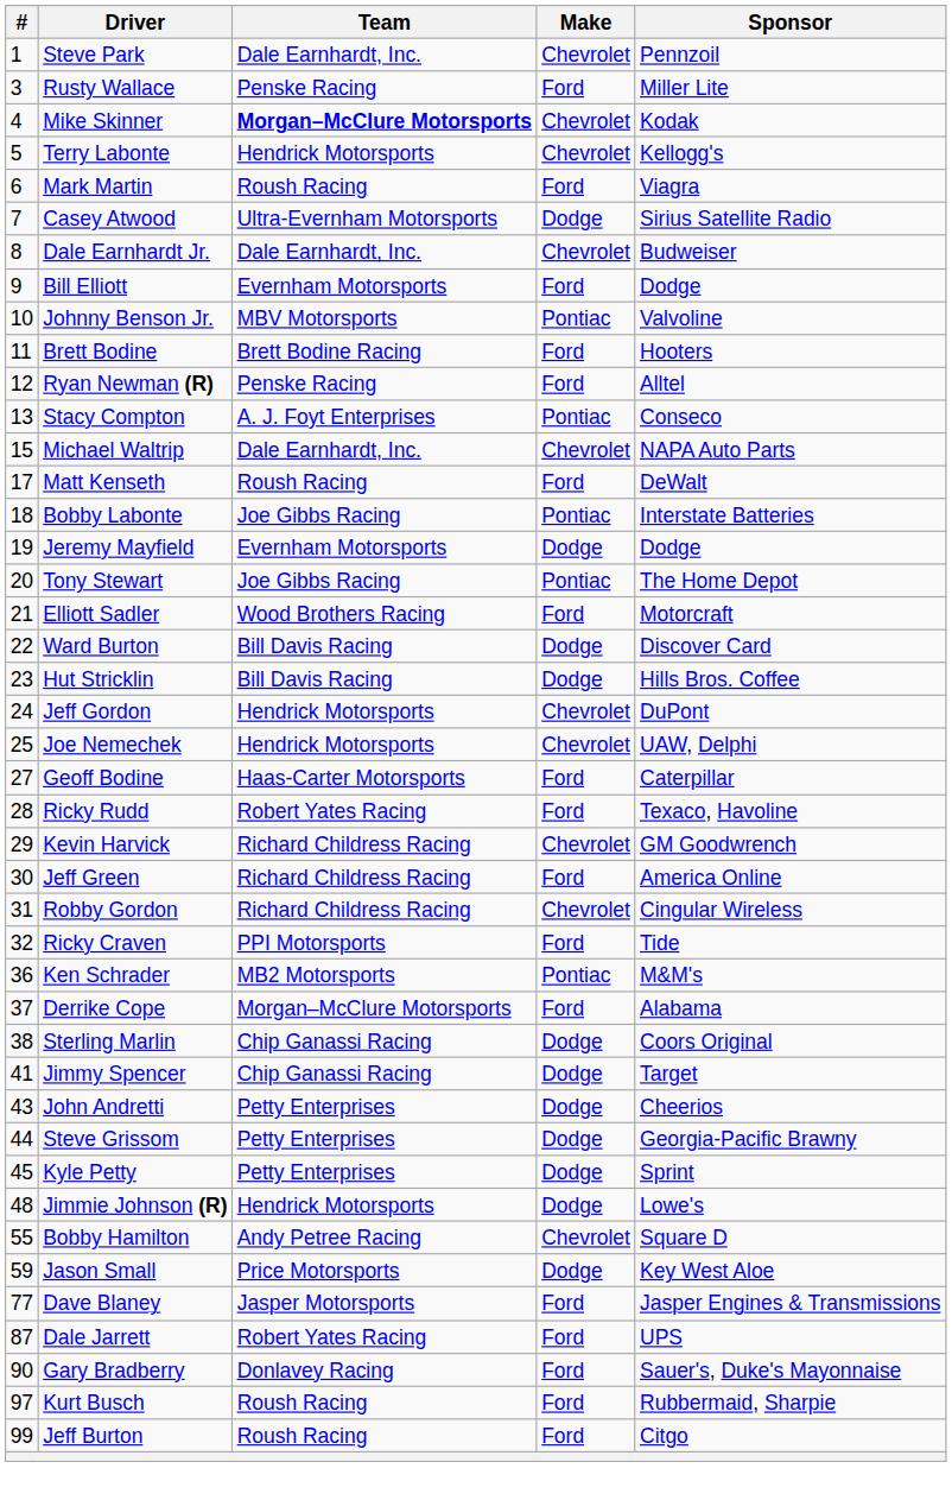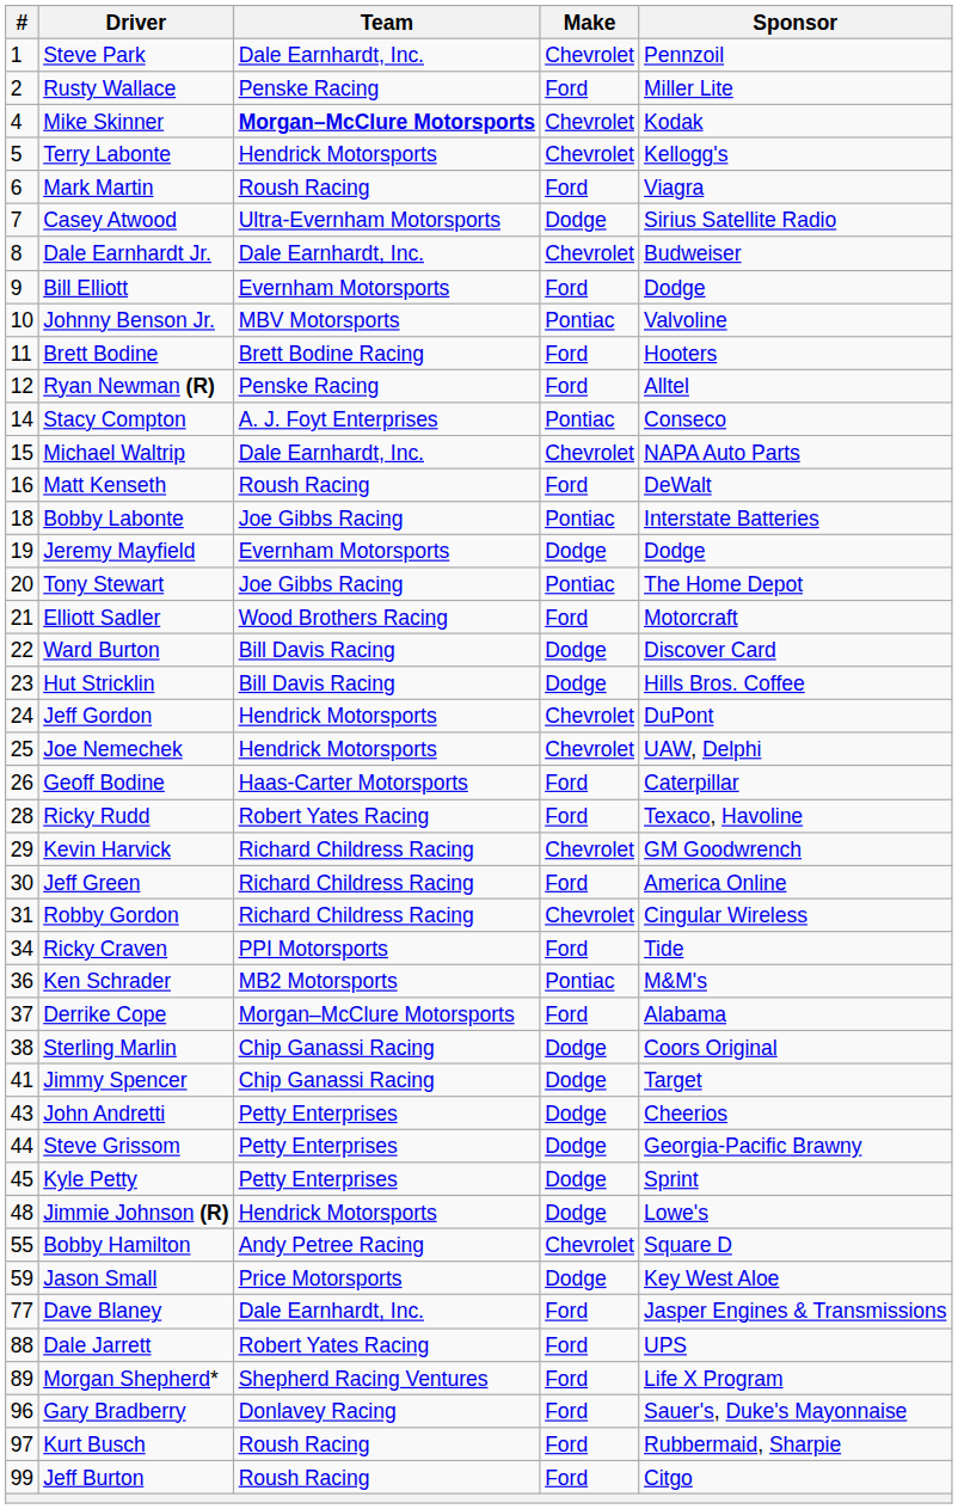Rusty Wallace | #: 3 -> 2
Stacy Compton | #: 13 -> 14
Matt Kenseth | #: 17 -> 16
Geoff Bodine | #: 27 -> 26
Ricky Craven | #: 32 -> 34
Dave Blaney | Team: Jasper Motorsports -> Dale Earnhardt, Inc.
Dale Jarrett | #: 87 -> 88
+ row: 89 | Morgan Shepherd* | Shepherd Racing Ventures | Ford | Life X Program
Gary Bradberry | #: 90 -> 96
